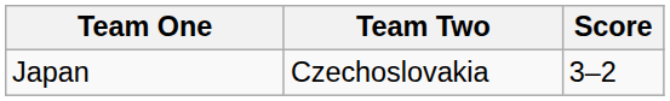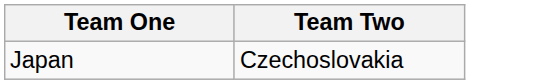- column: Score | 3–2
